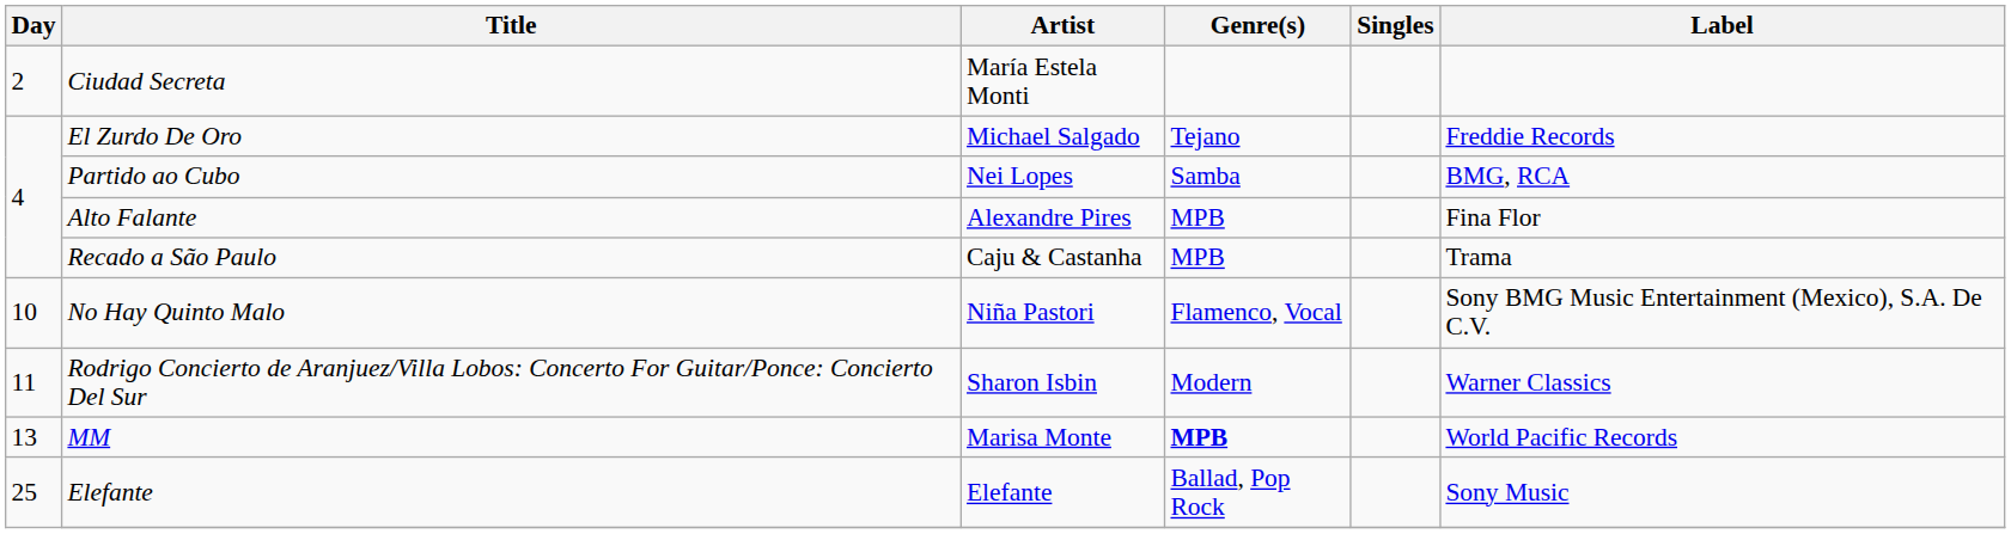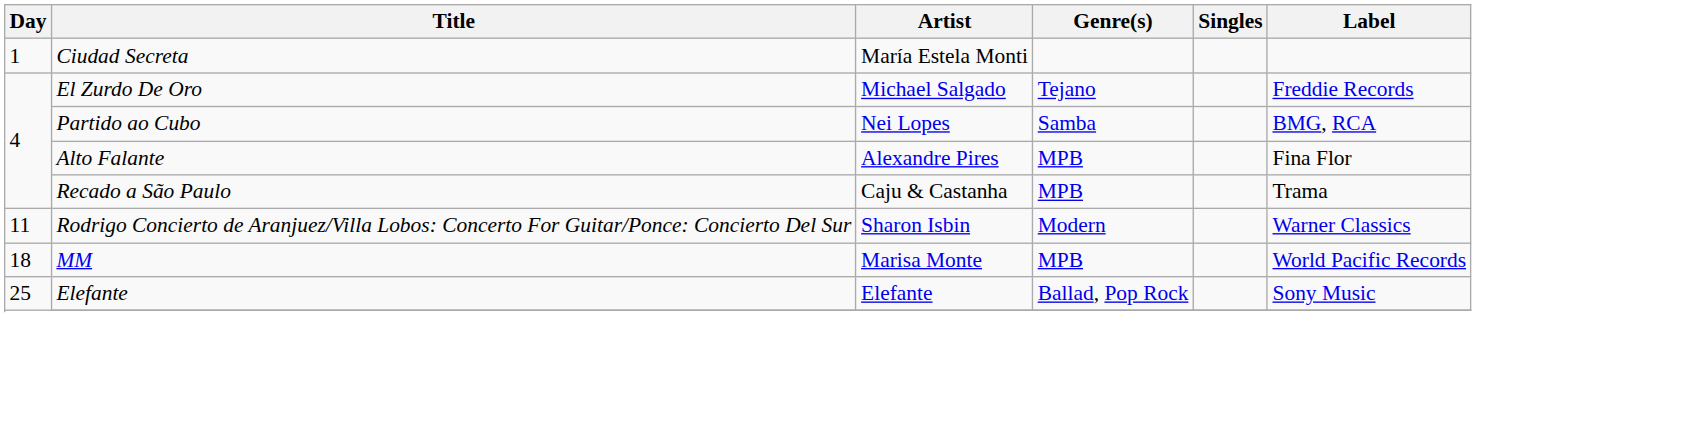Ciudad Secreta | Day: 2 -> 1
- row: 10 | No Hay Quinto Malo | Niña Pastori | Flamenco, Vocal | Sony BMG Music Entertainment (Mexico), S.A. De C.V.
MM | Day: 13 -> 18
MM | Genre(s): bold -> normal
